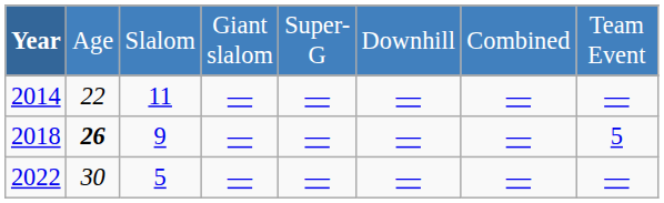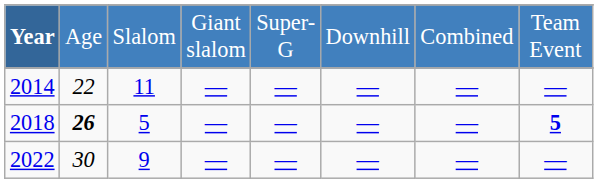2018 | column 3: 9 -> 5
2018 | column 8: normal -> bold
2022 | column 3: 5 -> 9
